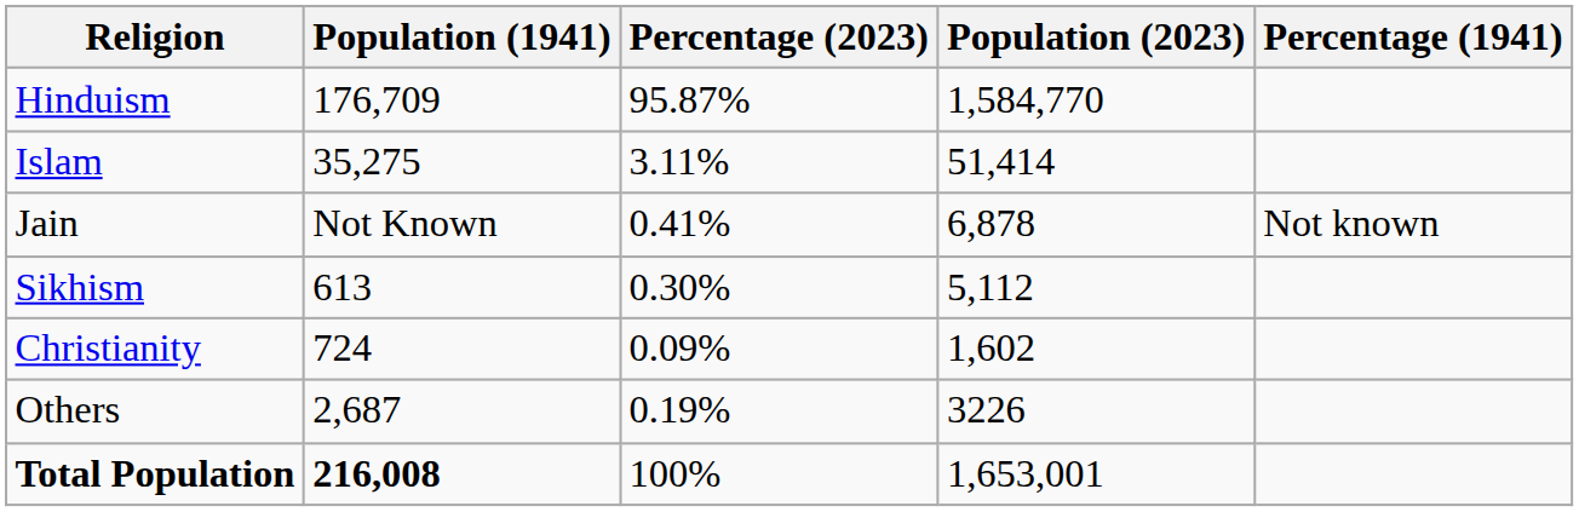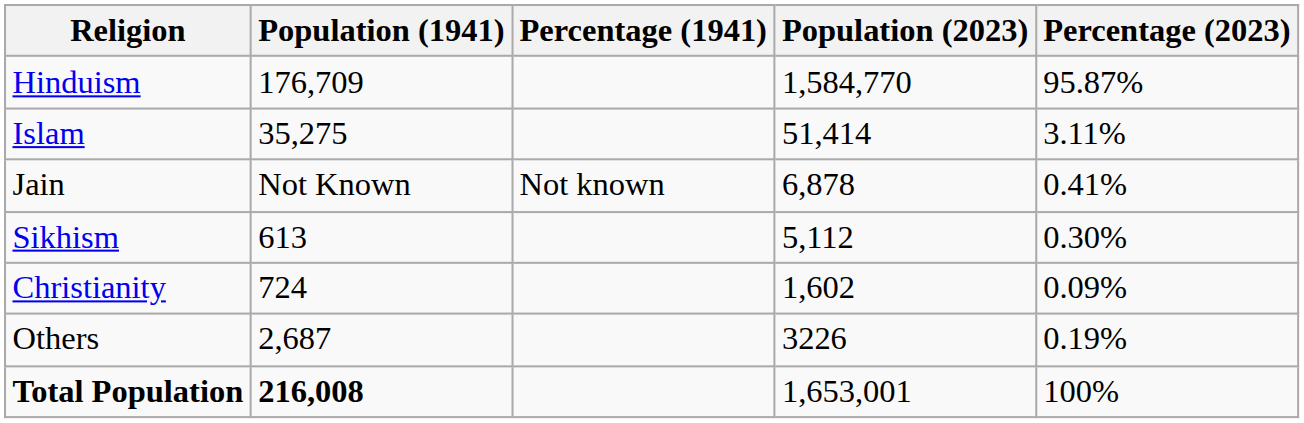columns swapped: Percentage (1941) <-> Percentage (2023)
